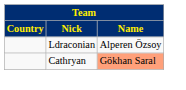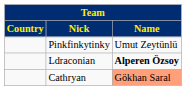+ row: Pinkfinkytinky | Umut Zeytünlü
Ldraconian | Name: normal -> bold
